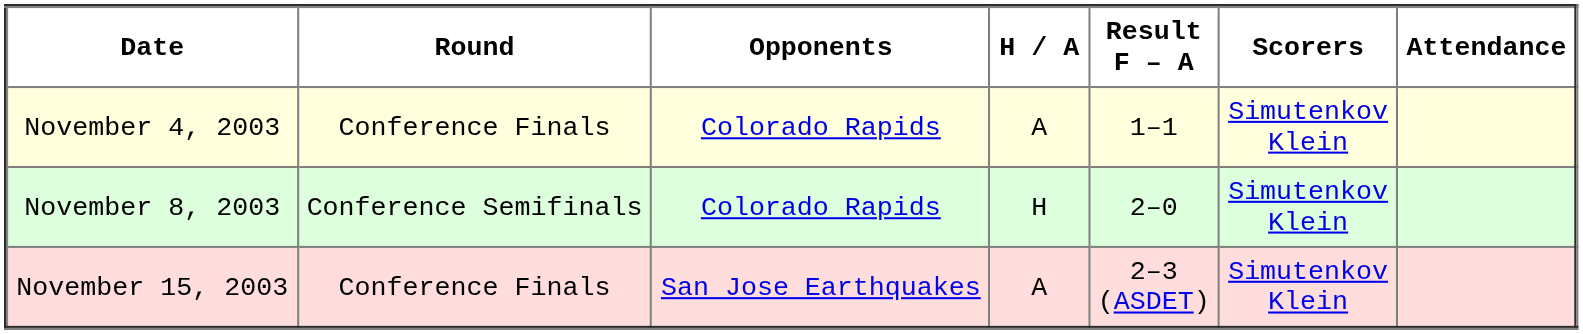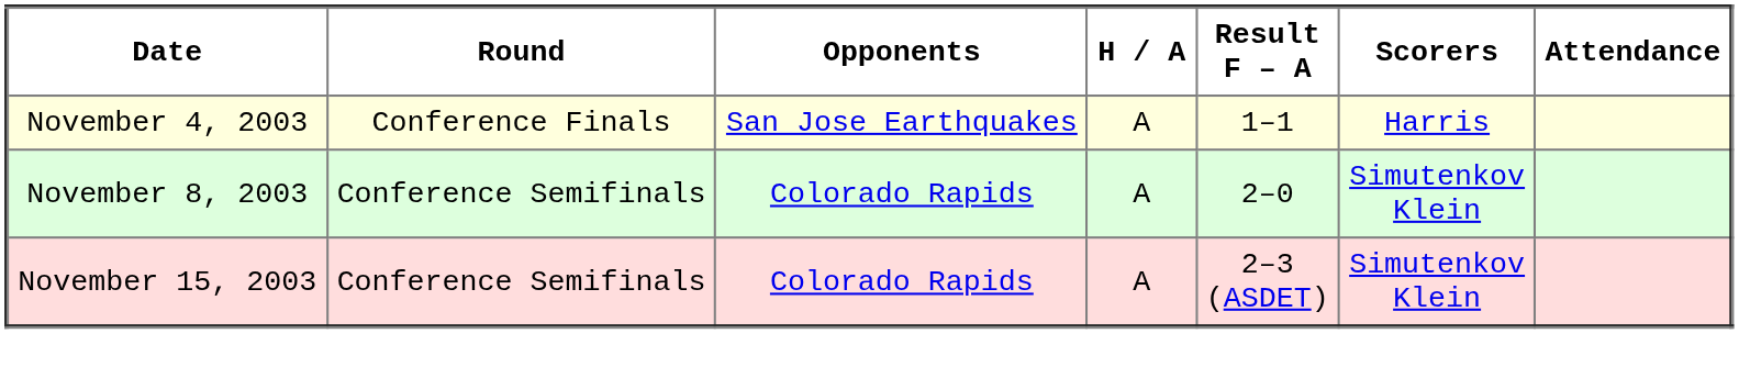November 4, 2003 | Opponents: Colorado Rapids -> San Jose Earthquakes
November 4, 2003 | Scorers: Simutenkov Klein -> Harris
November 8, 2003 | H / A: H -> A
November 15, 2003 | Round: Conference Finals -> Conference Semifinals
November 15, 2003 | Opponents: San Jose Earthquakes -> Colorado Rapids
